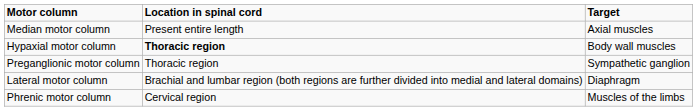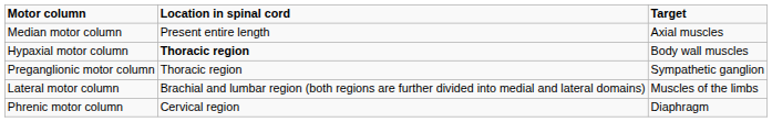Lateral motor column | Target: Diaphragm -> Muscles of the limbs
Phrenic motor column | Target: Muscles of the limbs -> Diaphragm
